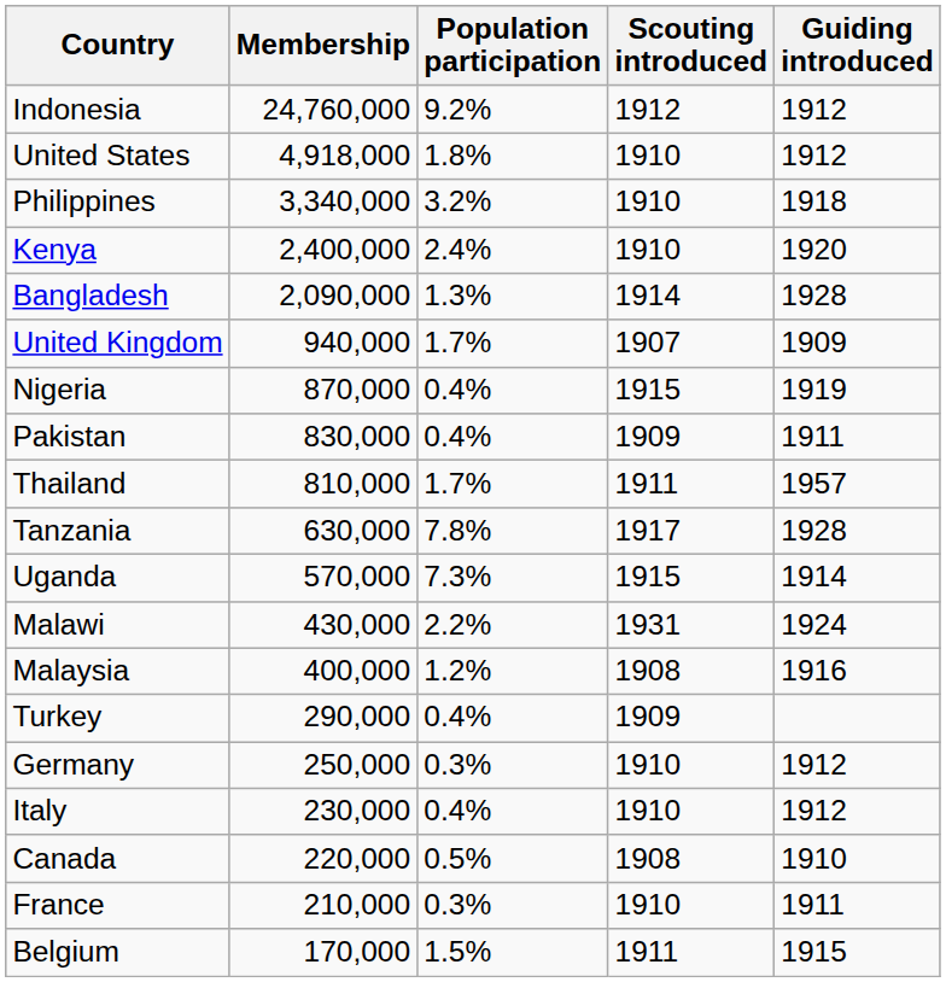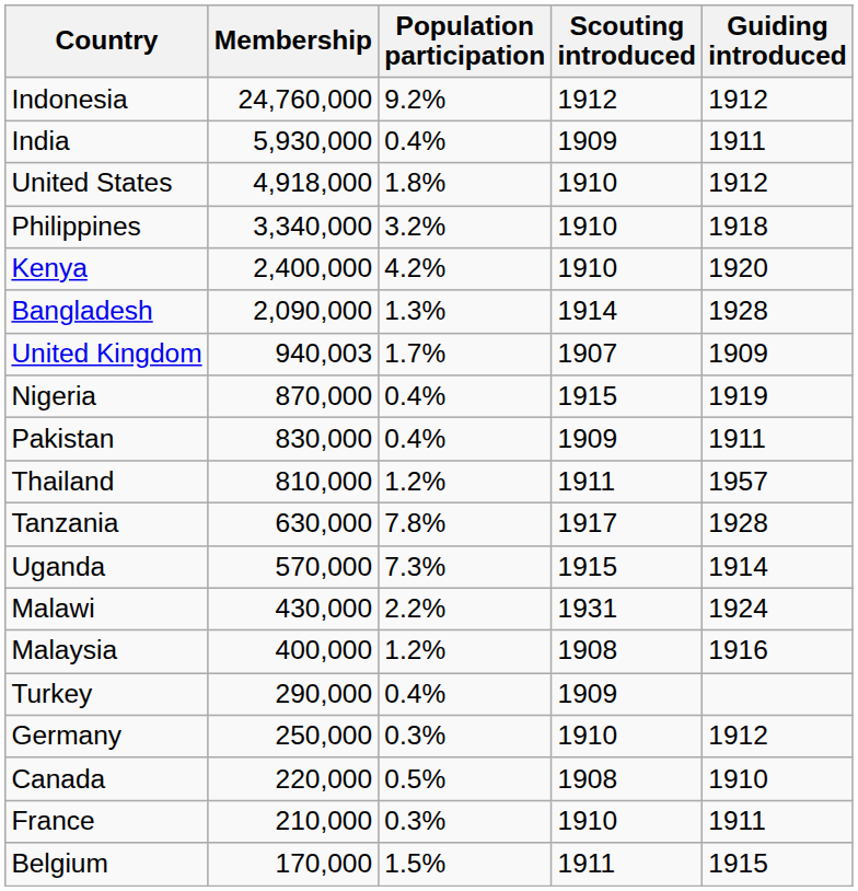+ row: India | 5,930,000 | 0.4% | 1909 | 1911
Kenya | Population participation: 2.4% -> 4.2%
United Kingdom | Membership: 940,000 -> 940,003
Thailand | Population participation: 1.7% -> 1.2%
- row: Italy | 230,000 | 0.4% | 1910 | 1912
